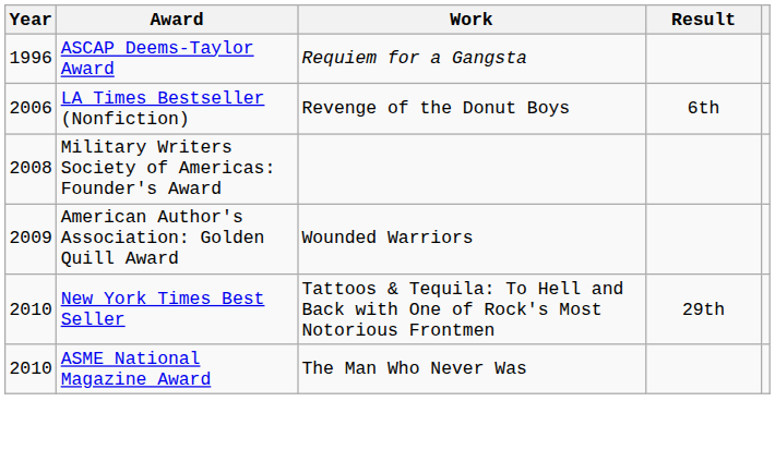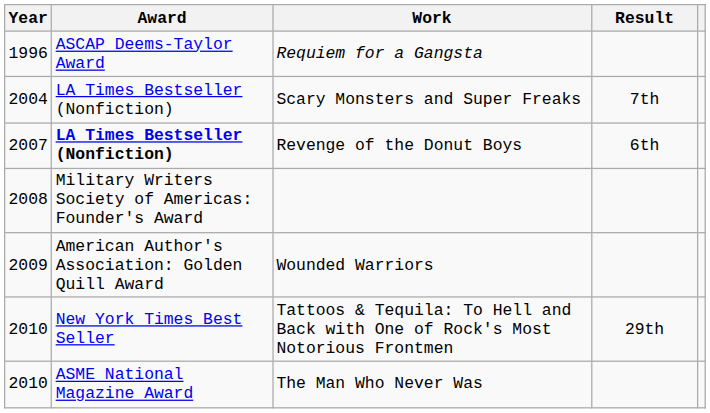+ row: 2004 | LA Times Bestseller (Nonfiction) | Scary Monsters and Super Freaks | 7th
Revenge of the Donut Boys | Year: 2006 -> 2007
Revenge of the Donut Boys | Award: normal -> bold
